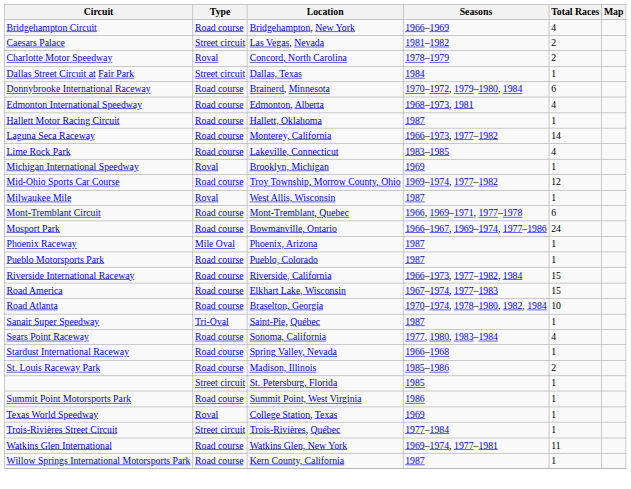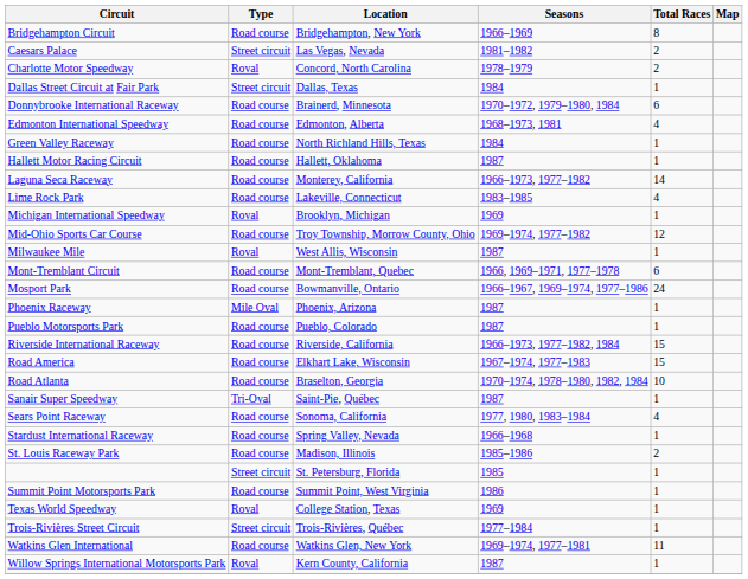Bridgehampton Circuit | Total Races: 4 -> 8
+ row: Green Valley Raceway | Road course | North Richland Hills, Texas | 1984 | 1
Willow Springs International Motorsports Park | Type: Road course -> Roval
